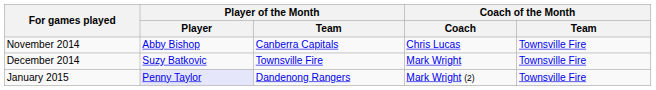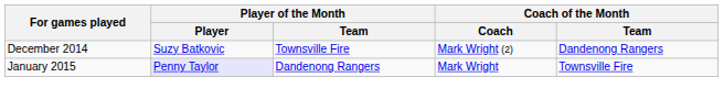- row: November 2014 | Abby Bishop | Canberra Capitals | Chris Lucas | Townsville Fire
December 2014 | Coach of the Month / Coach: Mark Wright -> Mark Wright (2)
December 2014 | Coach of the Month / Team: Townsville Fire -> Dandenong Rangers
January 2015 | Coach of the Month / Coach: Mark Wright (2) -> Mark Wright
